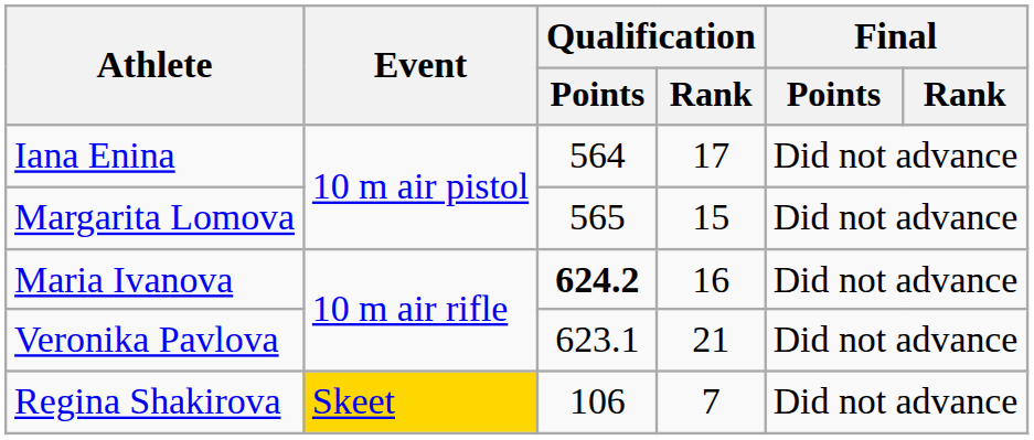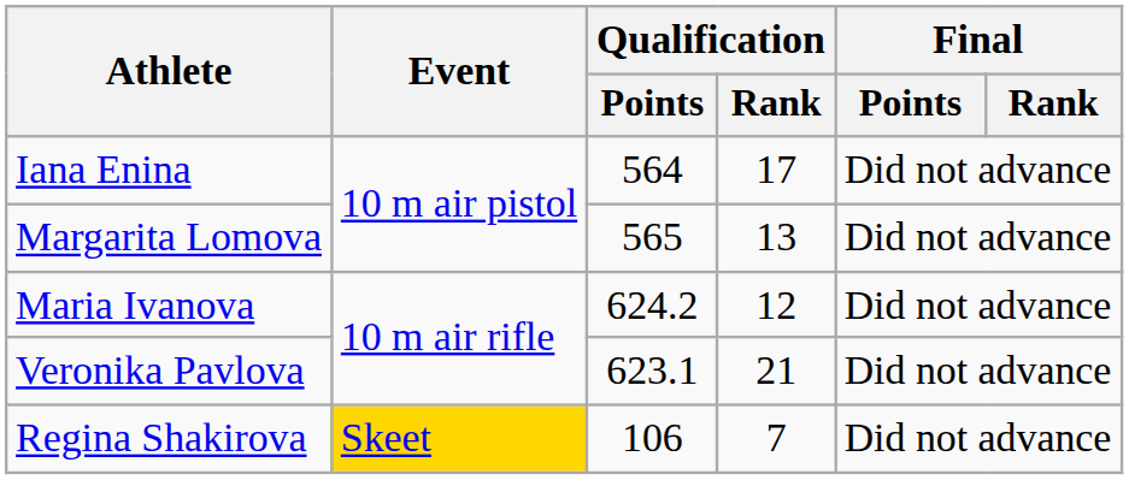Margarita Lomova | Qualification / Rank: 15 -> 13
Maria Ivanova | Qualification / Points: bold -> normal
Maria Ivanova | Qualification / Rank: 16 -> 12
